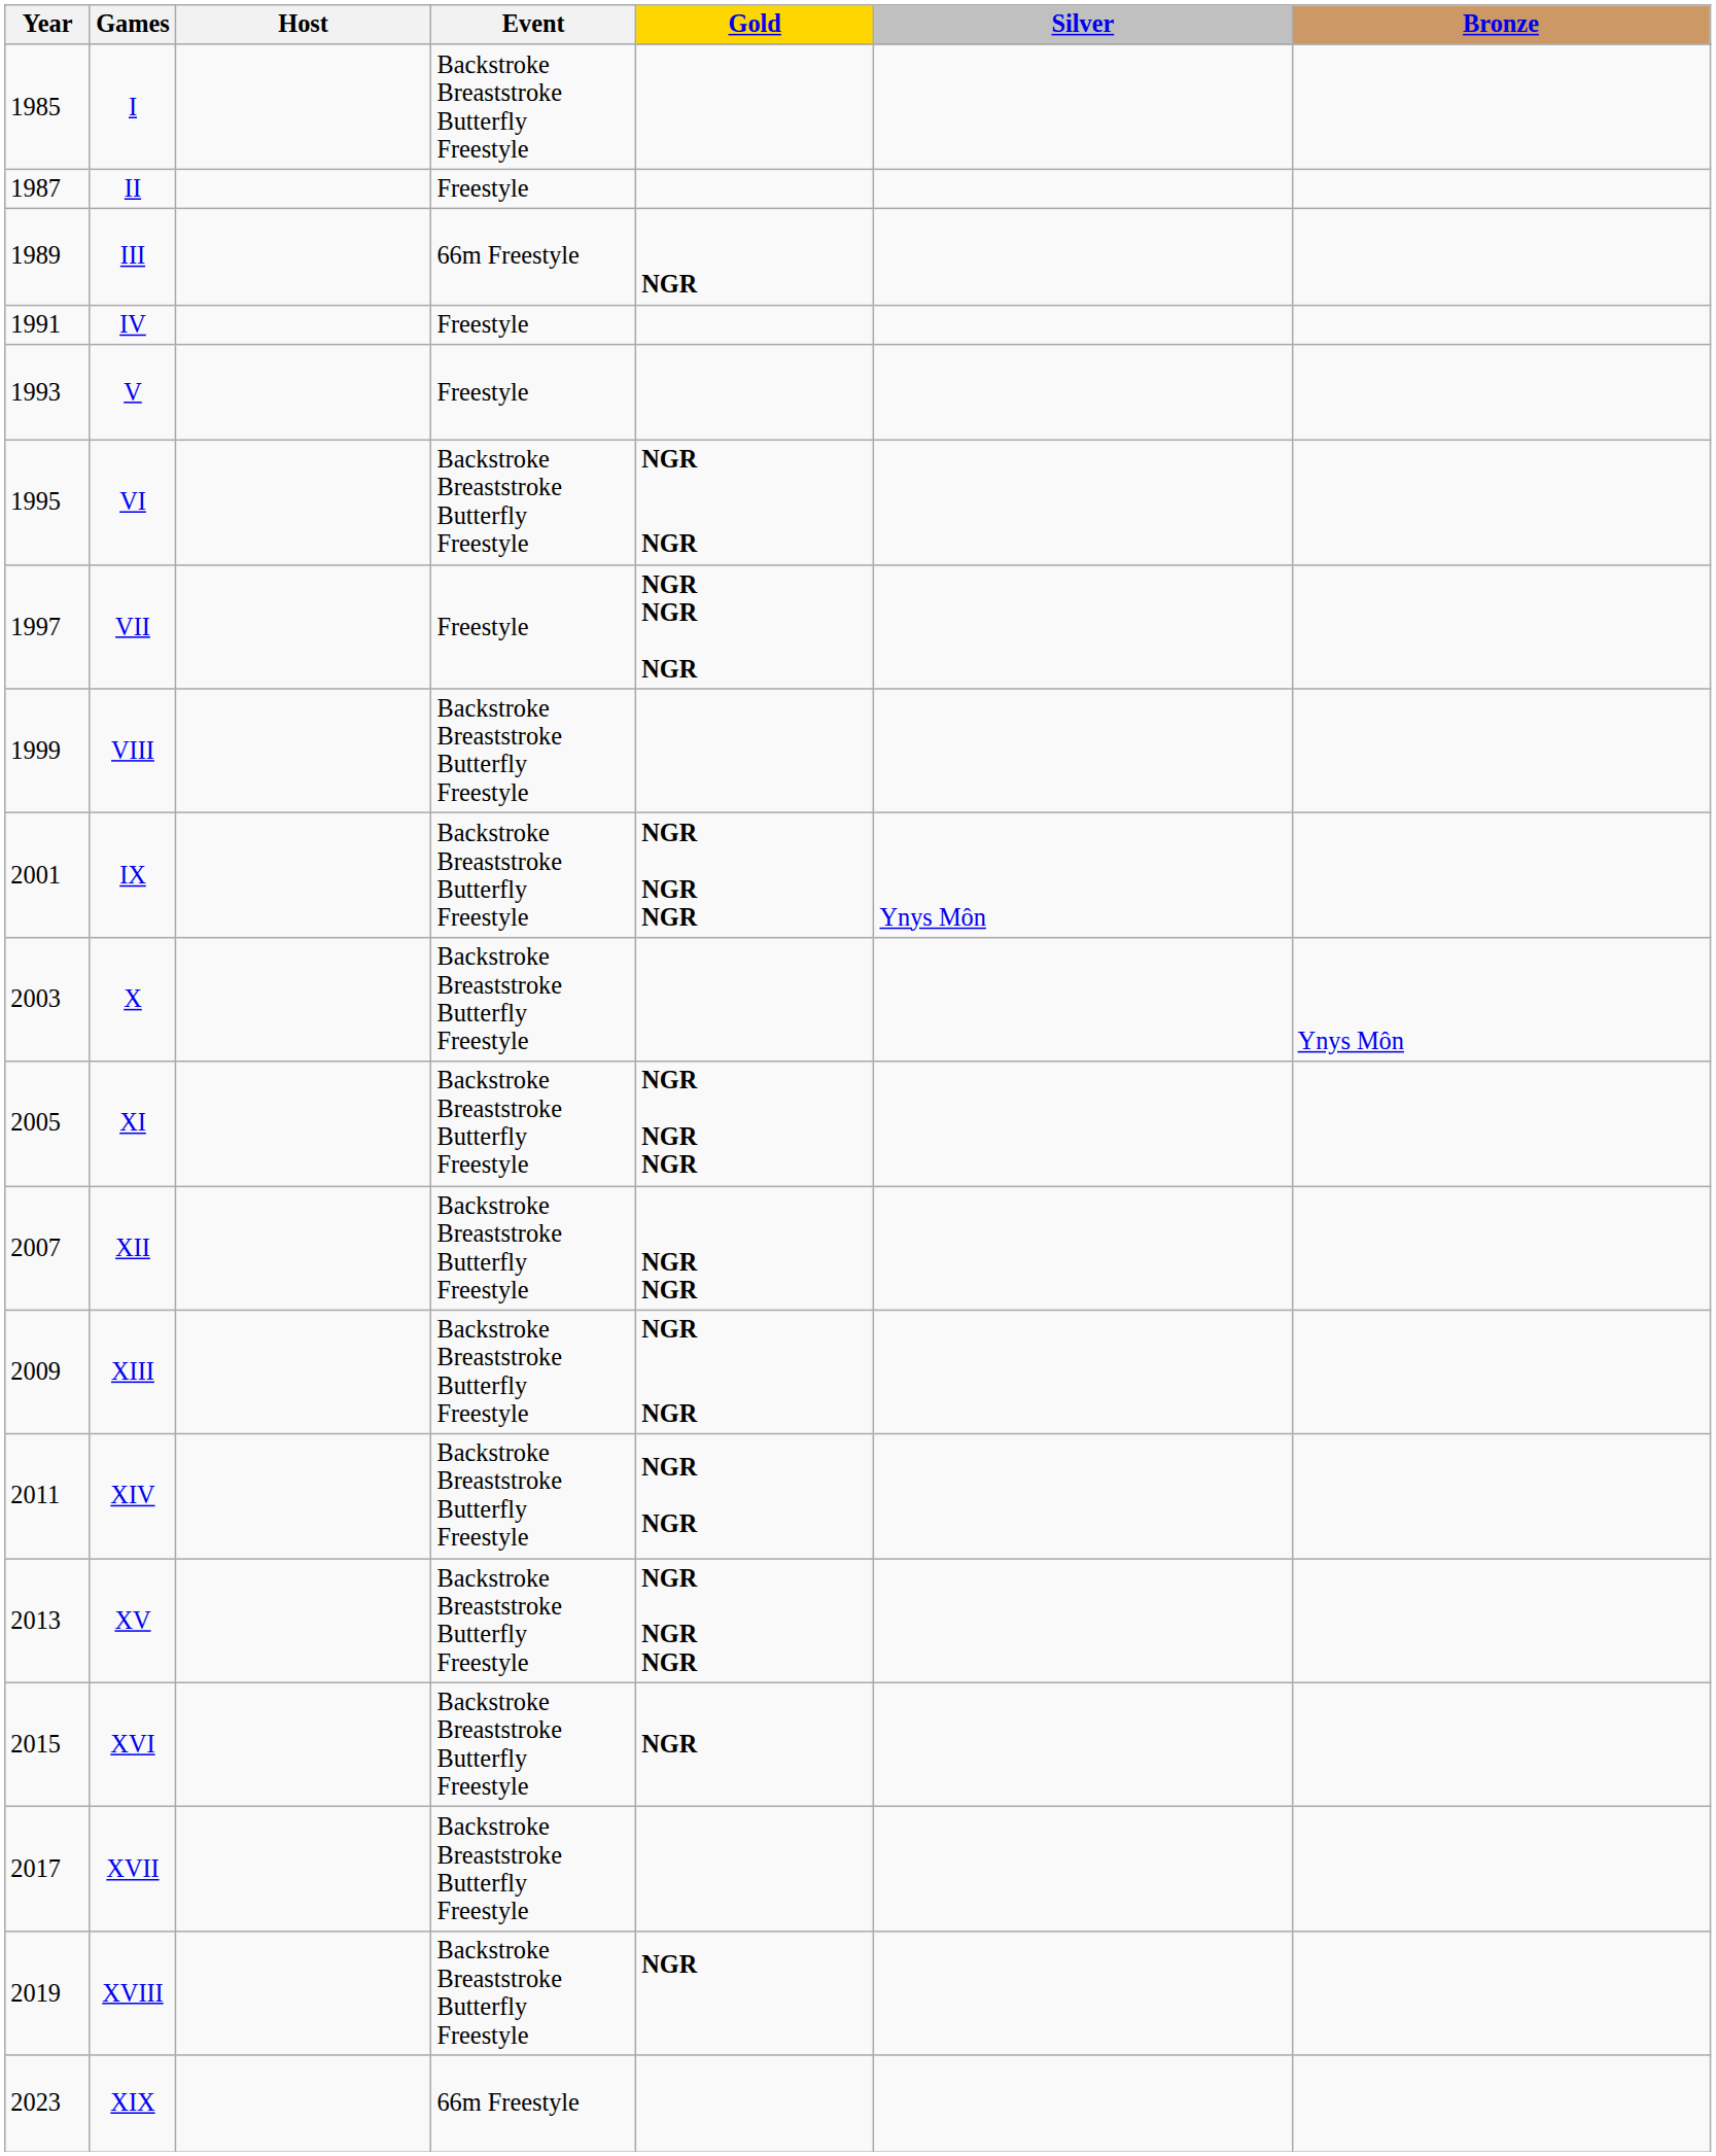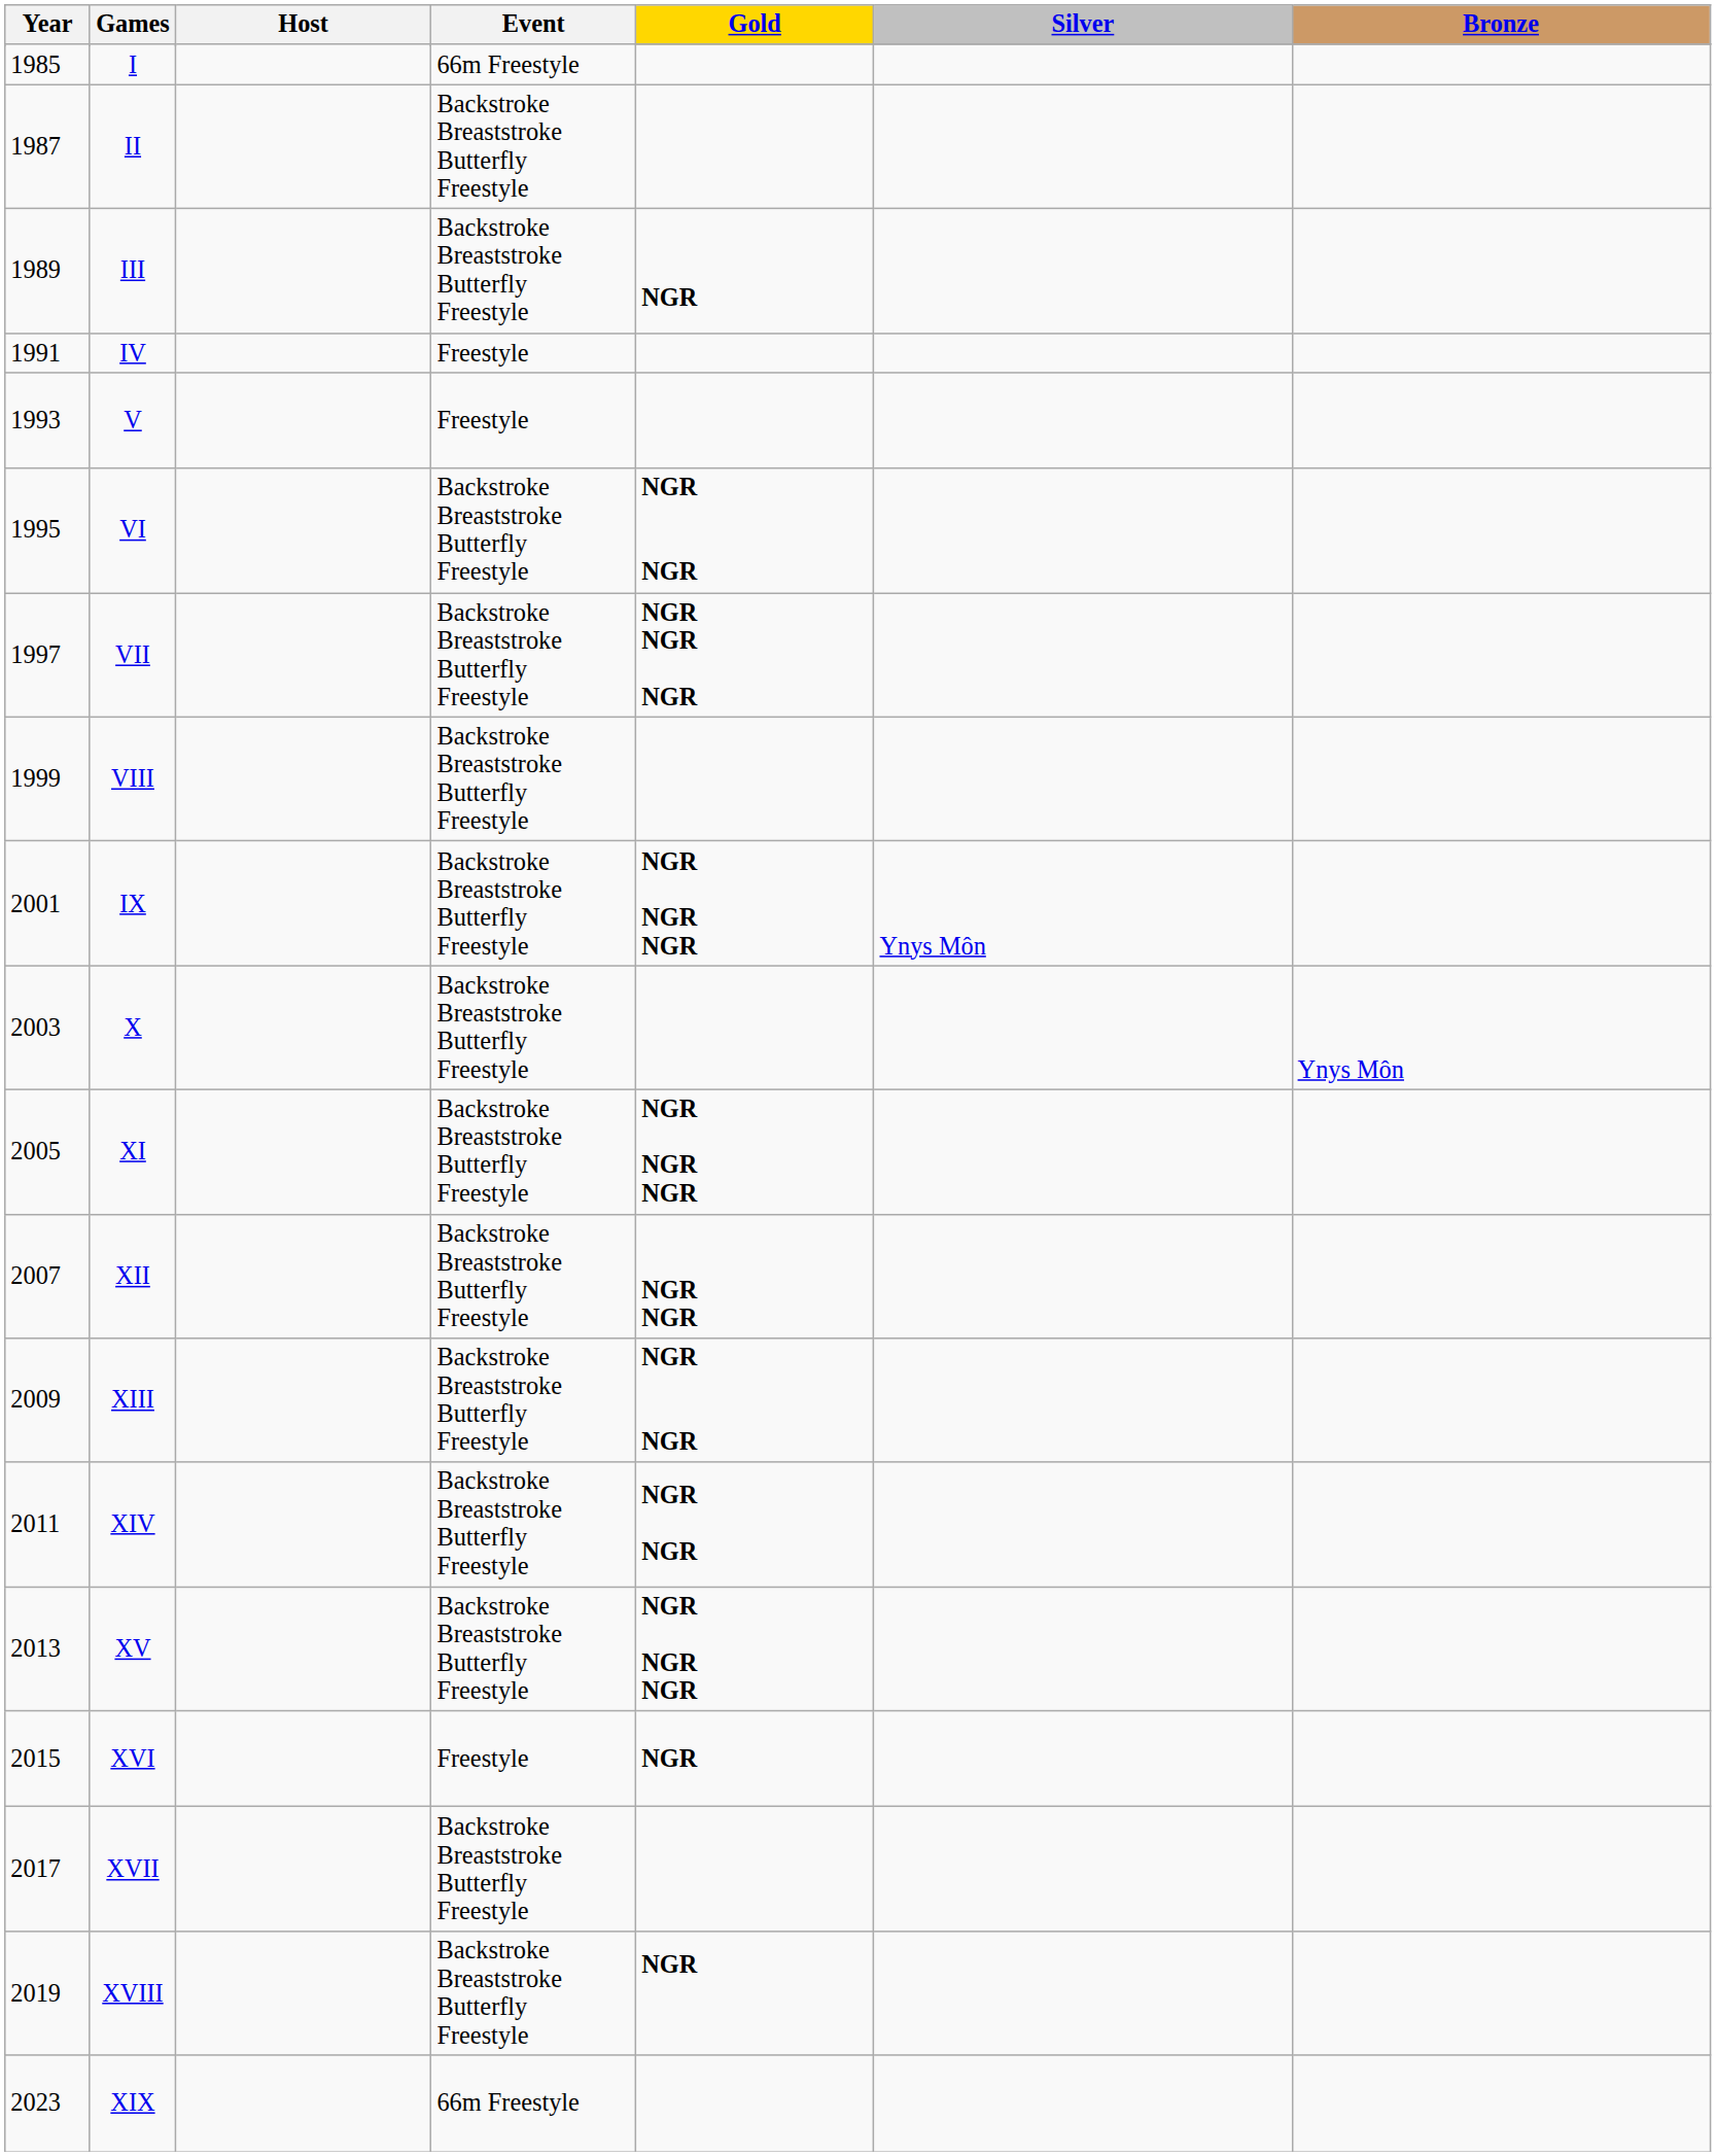I | Event: Backstroke Breaststroke Butterfly Freestyle -> 66m Freestyle
II | Event: Freestyle -> Backstroke Breaststroke Butterfly Freestyle
III | Event: 66m Freestyle -> Backstroke Breaststroke Butterfly Freestyle
VII | Event: Freestyle -> Backstroke Breaststroke Butterfly Freestyle
XVI | Event: Backstroke Breaststroke Butterfly Freestyle -> Freestyle
